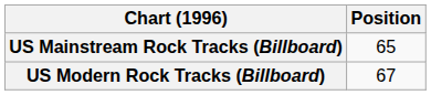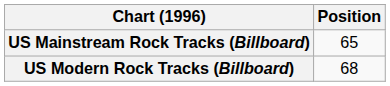US Modern Rock Tracks (Billboard) | Position: 67 -> 68
